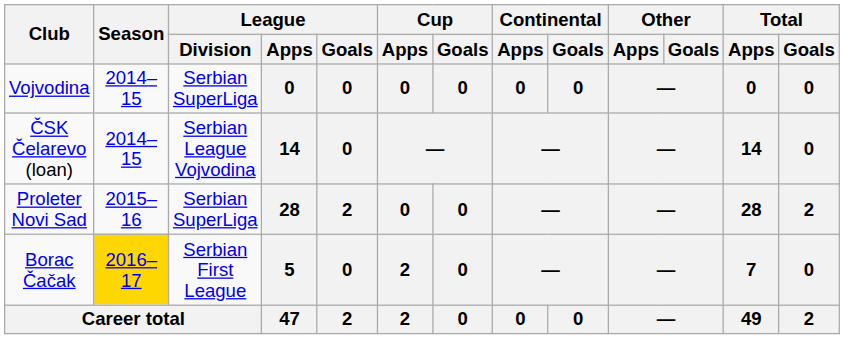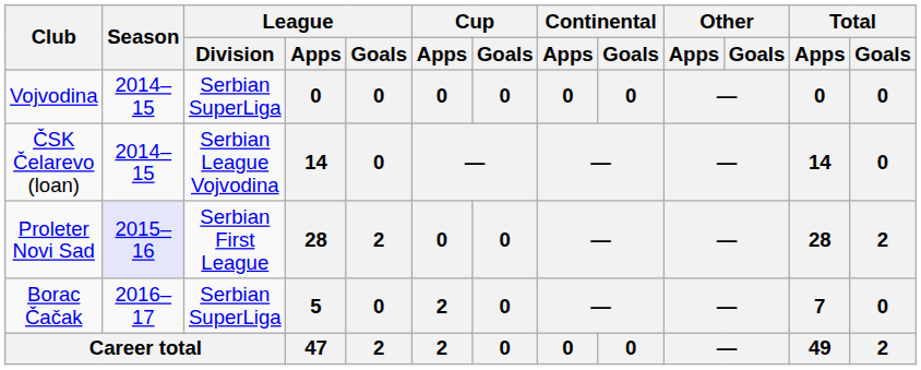Proleter Novi Sad | Season: no background -> lavender background
Proleter Novi Sad | League / Division: Serbian SuperLiga -> Serbian First League
Borac Čačak | Season: gold background -> no background
Borac Čačak | League / Division: Serbian First League -> Serbian SuperLiga
